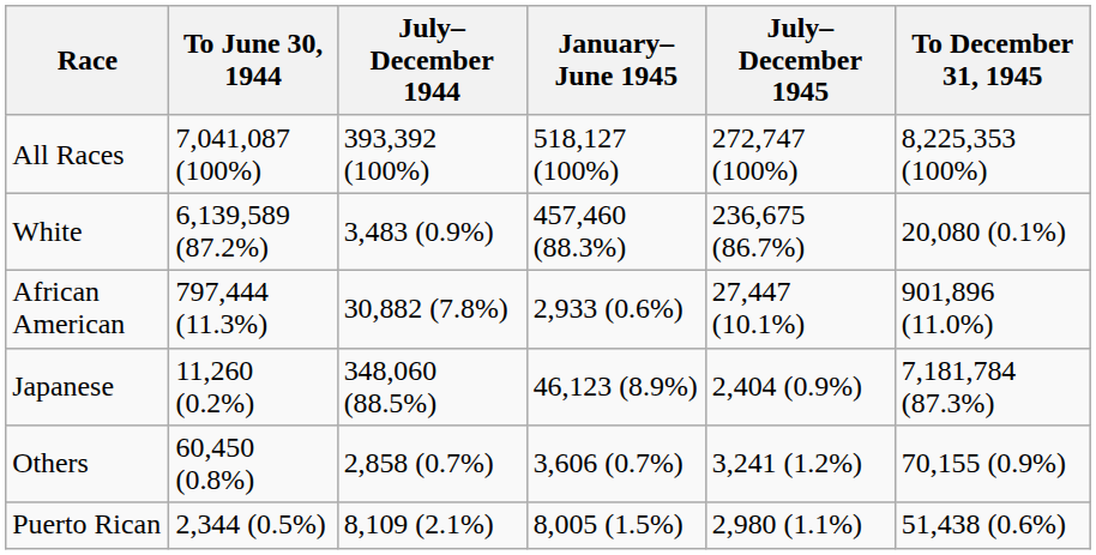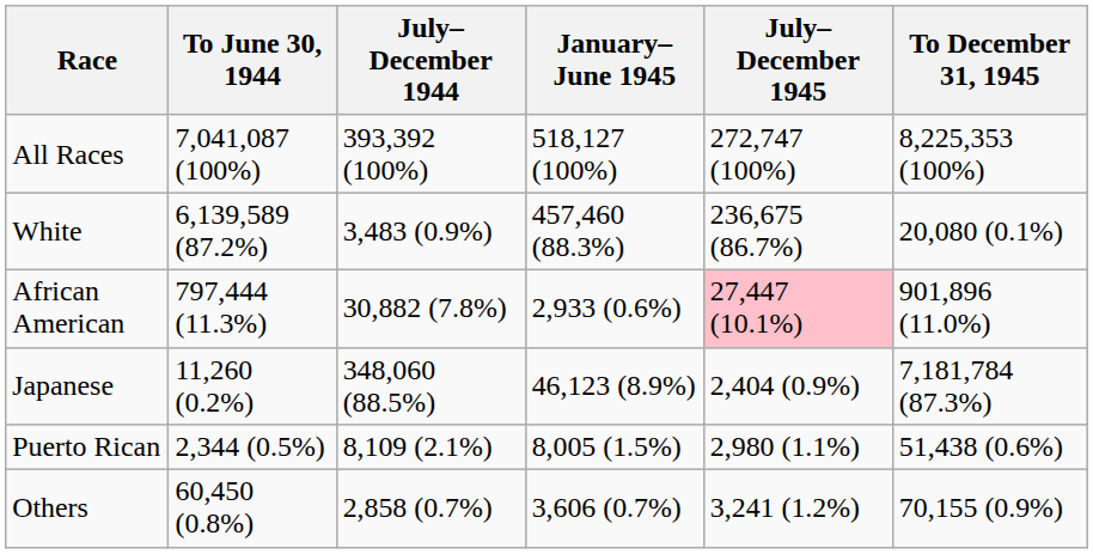African American | July–December 1945: no background -> pink background
rows swapped: Puerto Rican <-> Others
